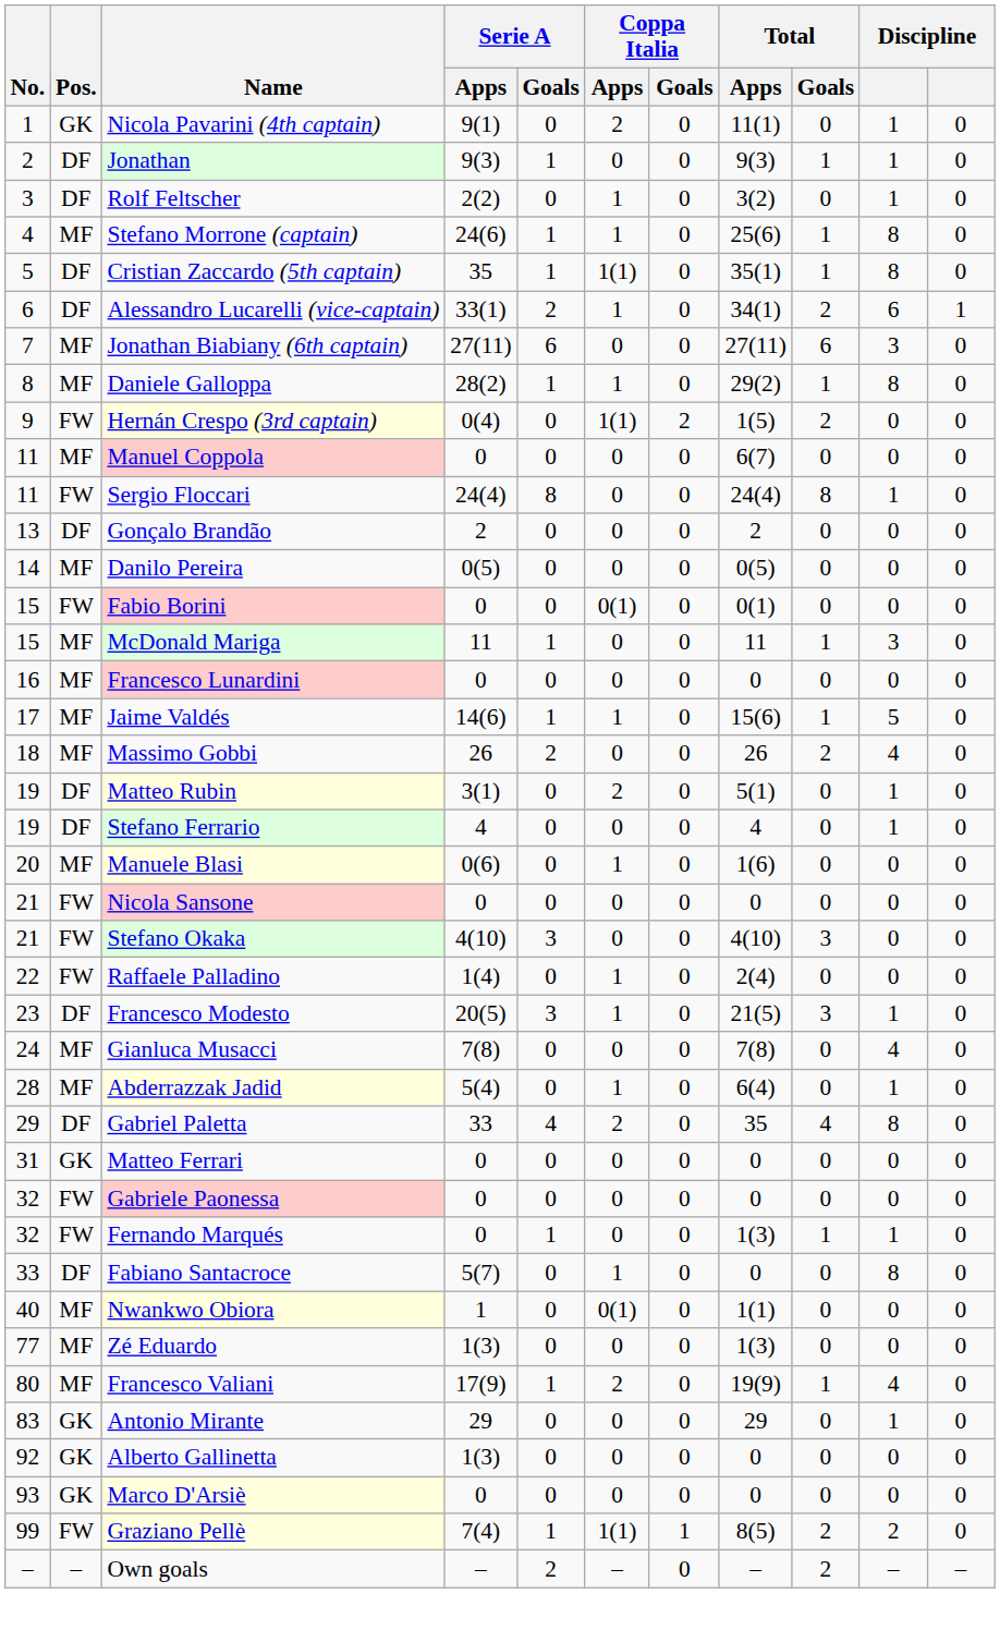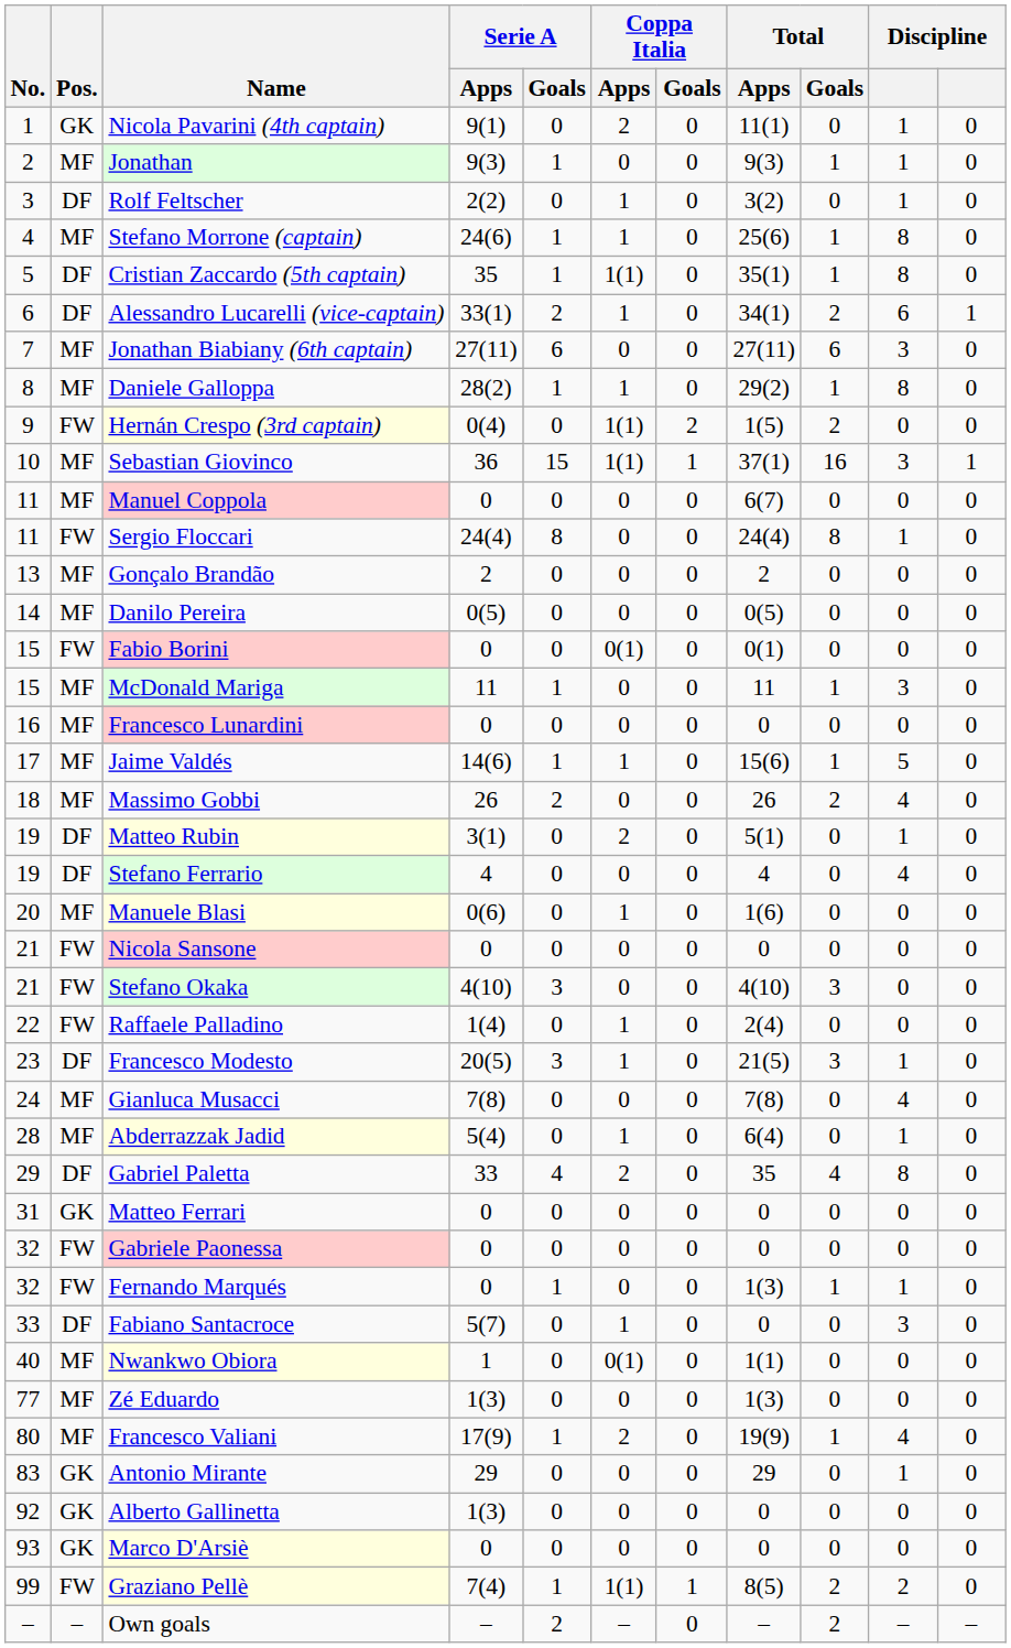Jonathan | Pos.: DF -> MF
+ row: 10 | MF | Sebastian Giovinco | 36 | 15 | 1(1) | 1 | 37(1) | 16 | 3 | 1
Gonçalo Brandão | Pos.: DF -> MF
Stefano Ferrario | column 10: 1 -> 4
Fabiano Santacroce | column 10: 8 -> 3
